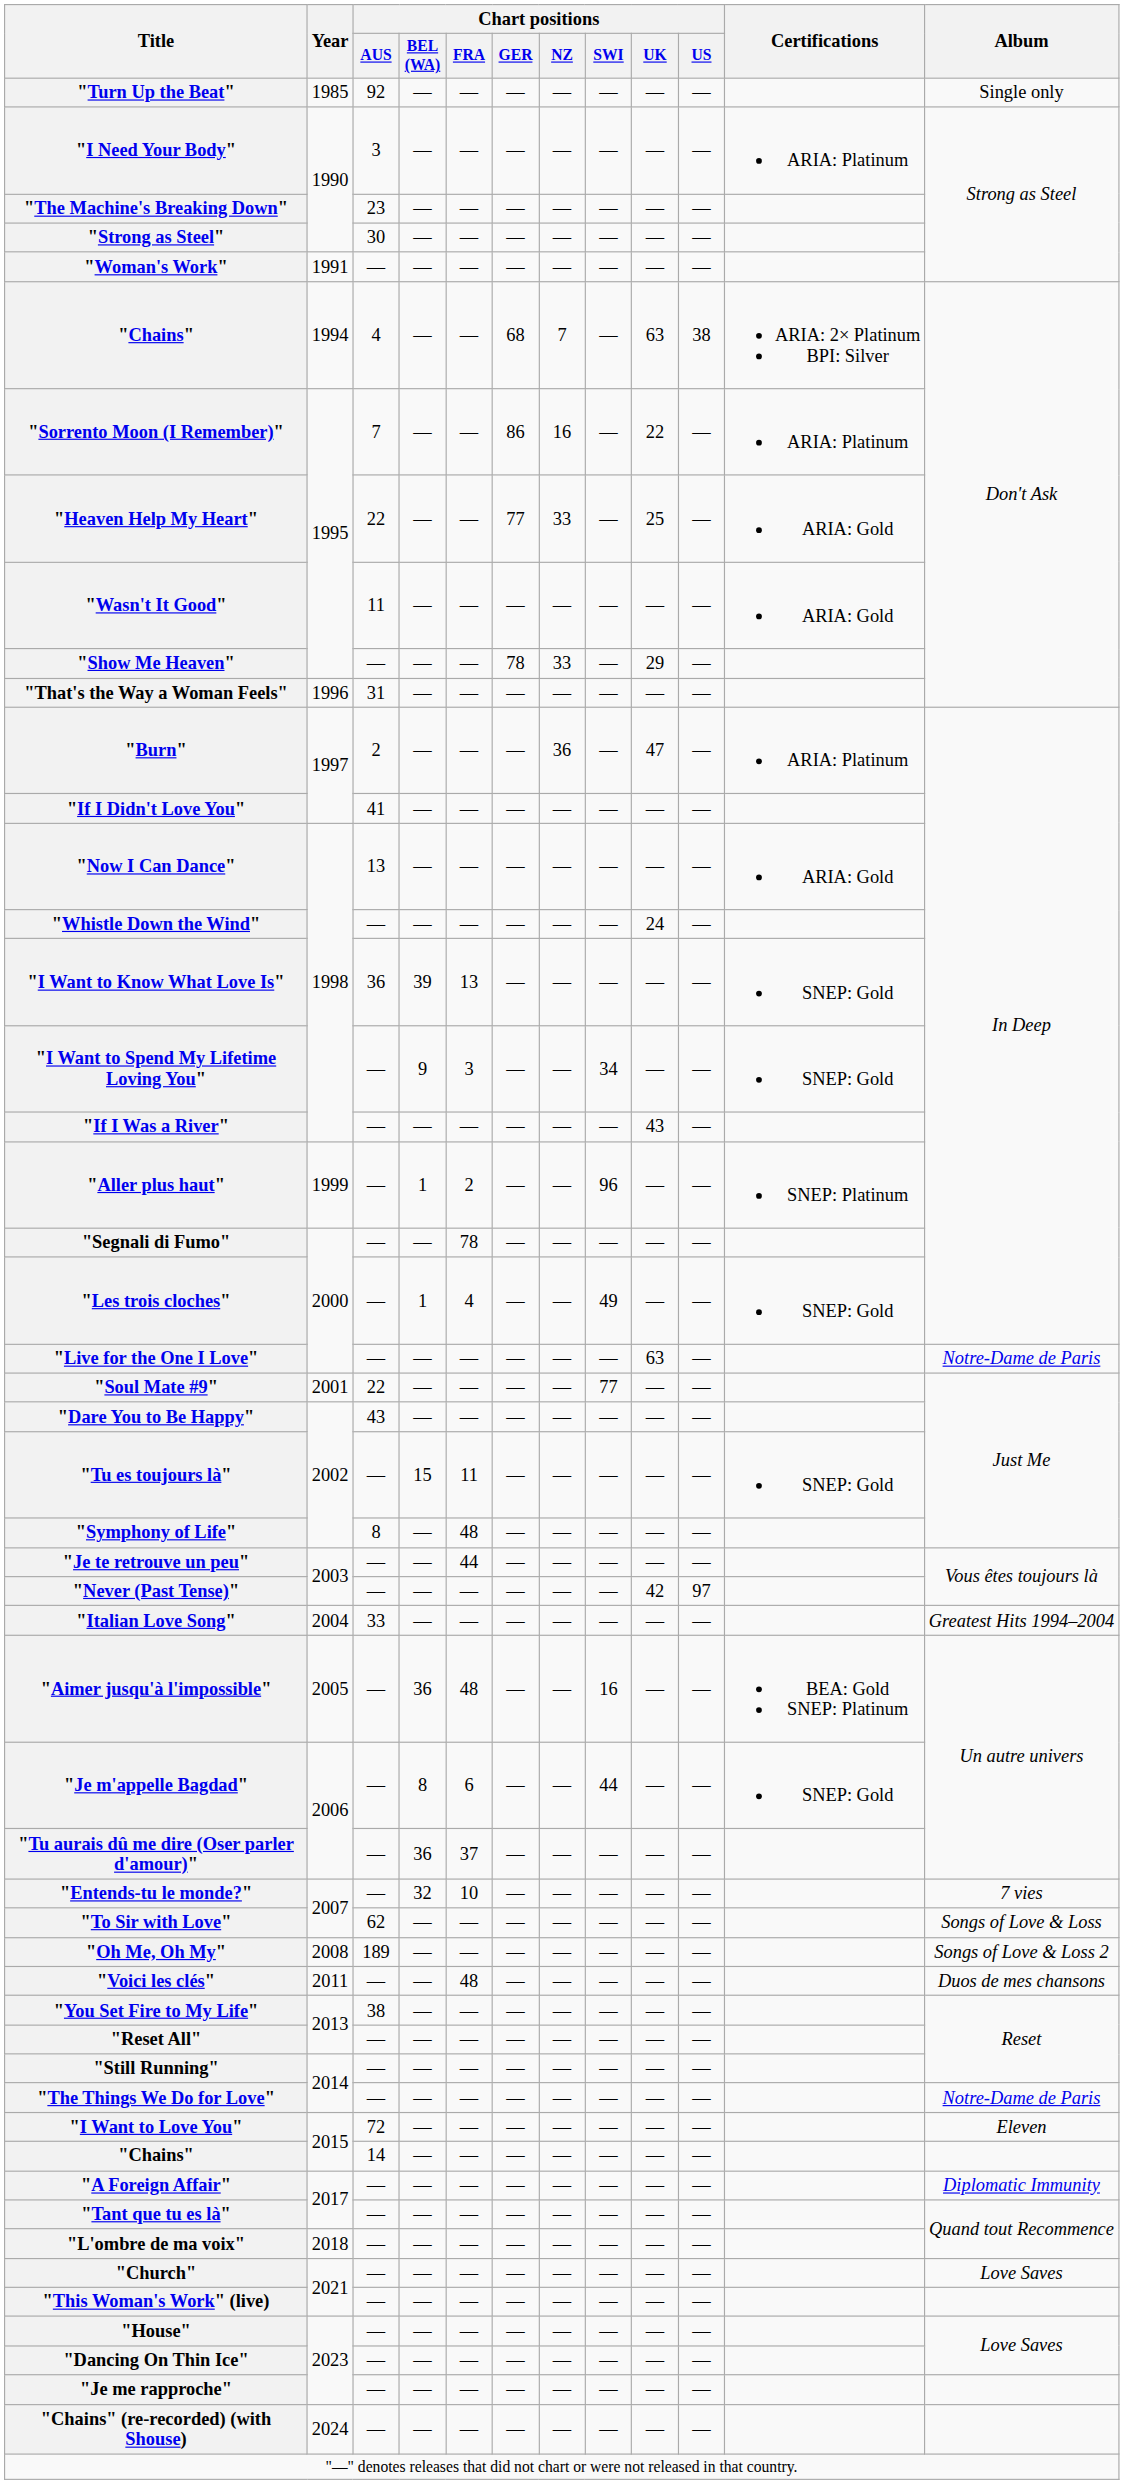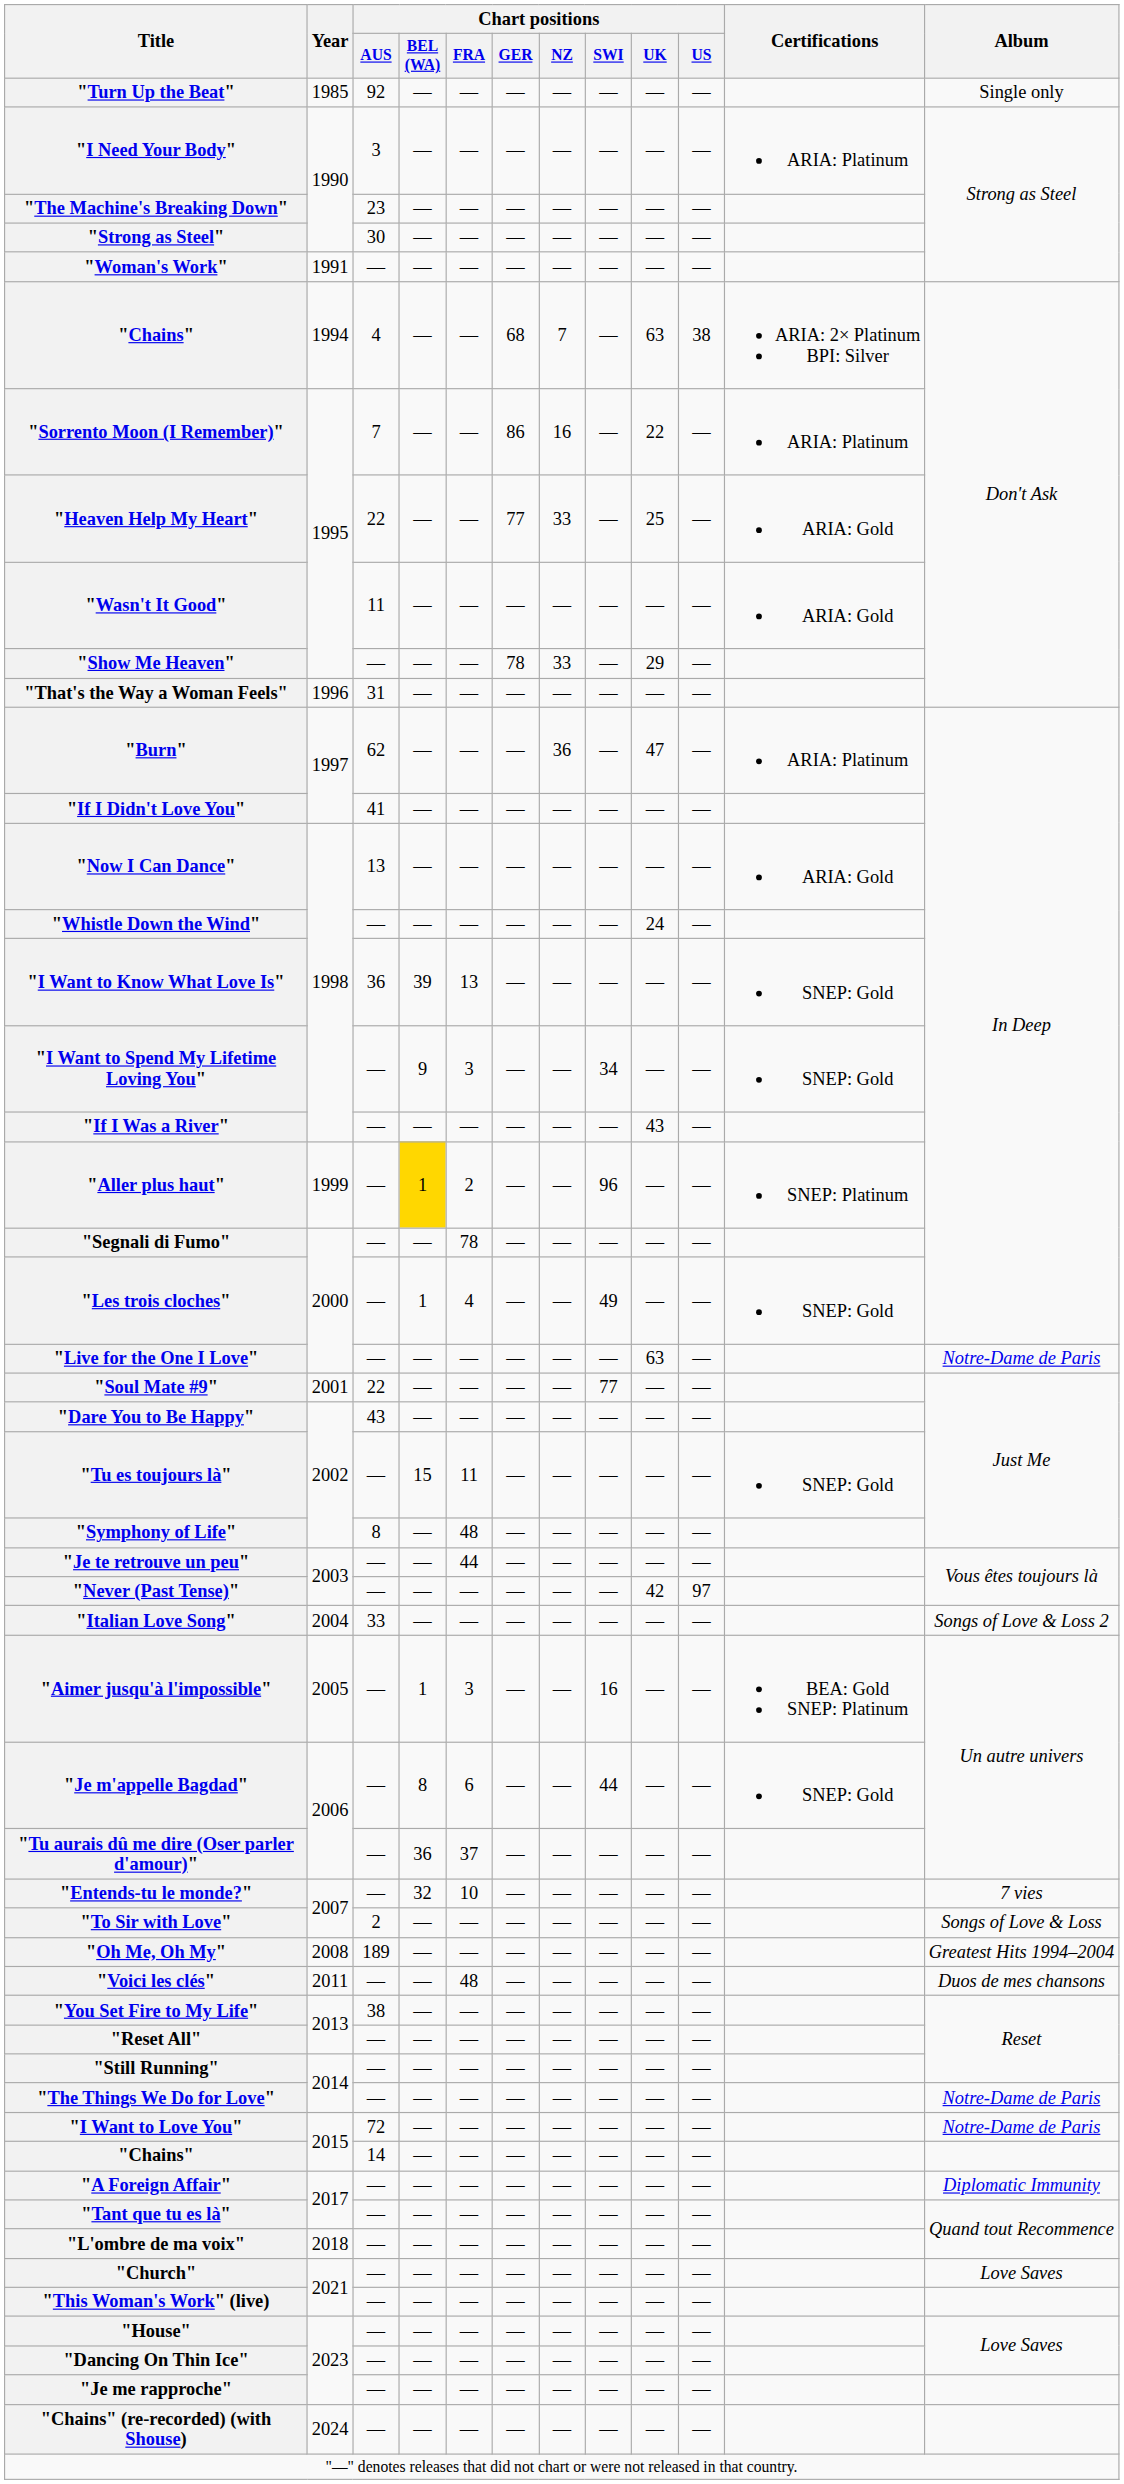"Burn" | Chart positions / AUS: 2 -> 62
"Aller plus haut" | Chart positions / BEL (WA): no background -> gold background
"Italian Love Song" | Album: Greatest Hits 1994–2004 -> Songs of Love & Loss 2
"Aimer jusqu'à l'impossible" | Chart positions / BEL (WA): 36 -> 1
"Aimer jusqu'à l'impossible" | Chart positions / FRA: 48 -> 3
"To Sir with Love" | Chart positions / AUS: 62 -> 2
"Oh Me, Oh My" | Album: Songs of Love & Loss 2 -> Greatest Hits 1994–2004
"I Want to Love You" | Album: Eleven -> Notre-Dame de Paris
